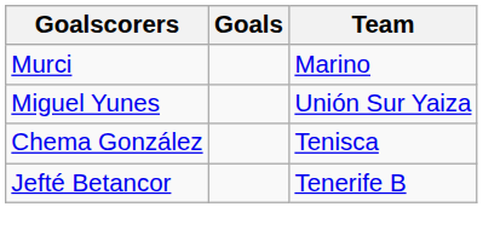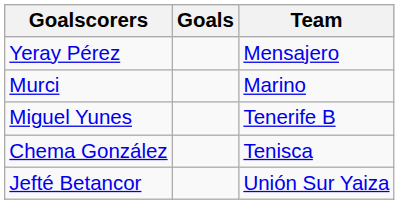+ row: Yeray Pérez | Mensajero
Miguel Yunes | Team: Unión Sur Yaiza -> Tenerife B
Jefté Betancor | Team: Tenerife B -> Unión Sur Yaiza
